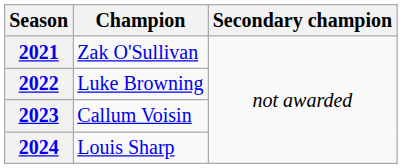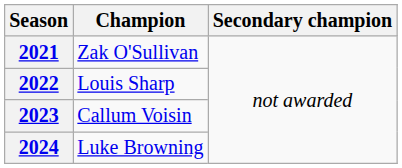2022 | Champion: Luke Browning -> Louis Sharp
2024 | Champion: Louis Sharp -> Luke Browning
